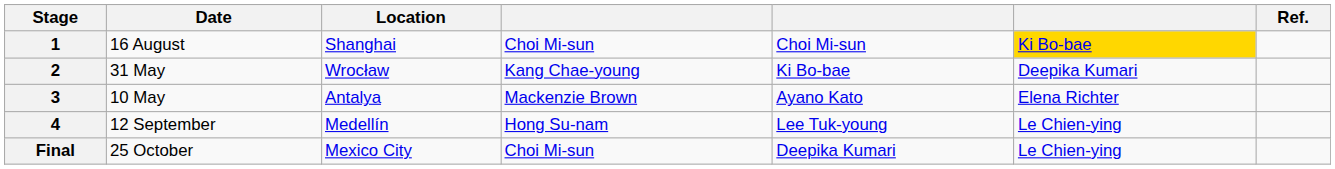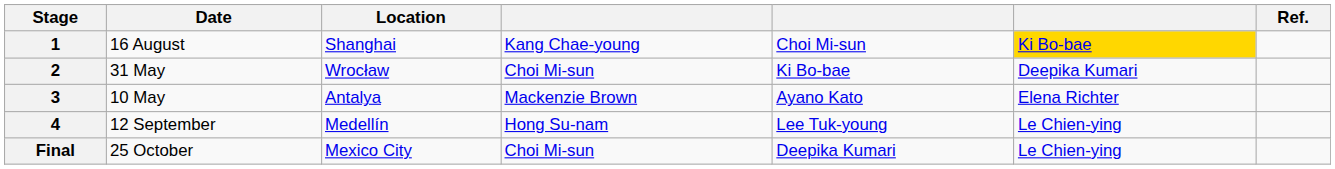1 | column 4: Choi Mi-sun -> Kang Chae-young
2 | column 4: Kang Chae-young -> Choi Mi-sun
